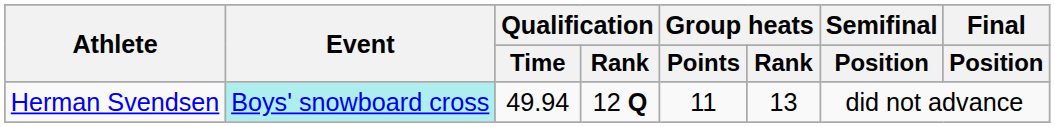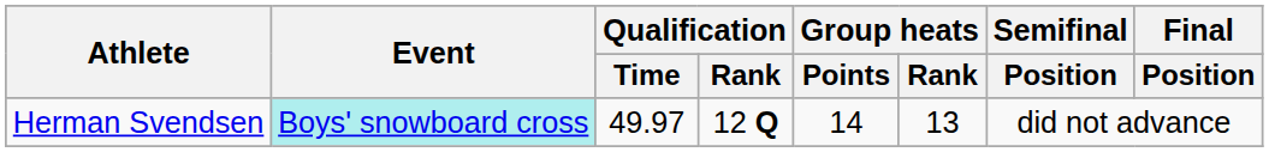Herman Svendsen | Qualification / Time: 49.94 -> 49.97
Herman Svendsen | Group heats / Points: 11 -> 14
